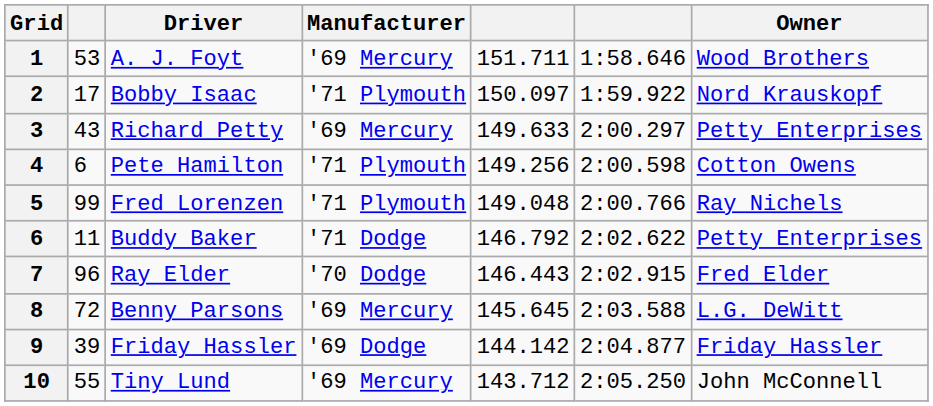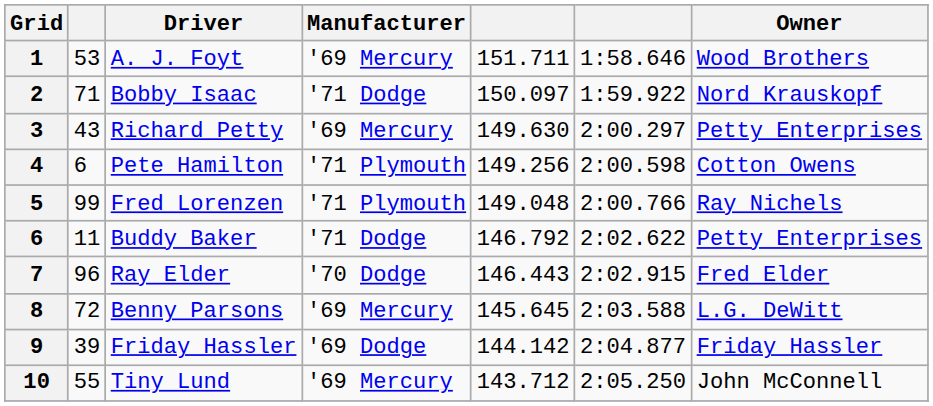2 | column 2: 17 -> 71
2 | Manufacturer: '71 Plymouth -> '71 Dodge
3 | column 5: 149.633 -> 149.630
